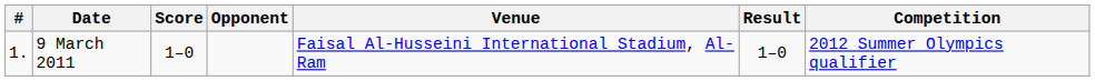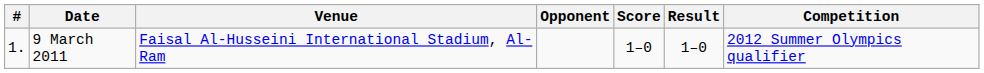columns swapped: Venue <-> Score
